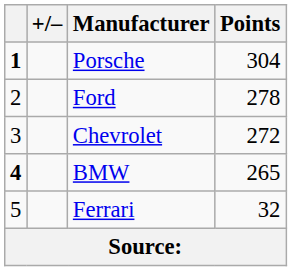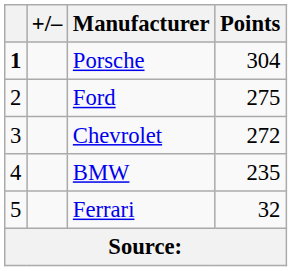Ford | Points: 278 -> 275
BMW | column 1: bold -> normal
BMW | Points: 265 -> 235
